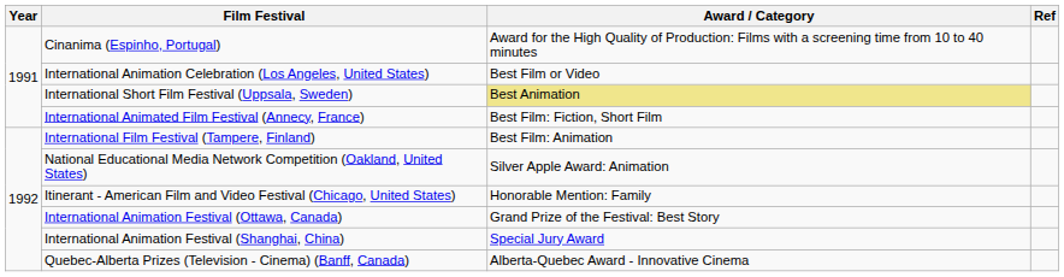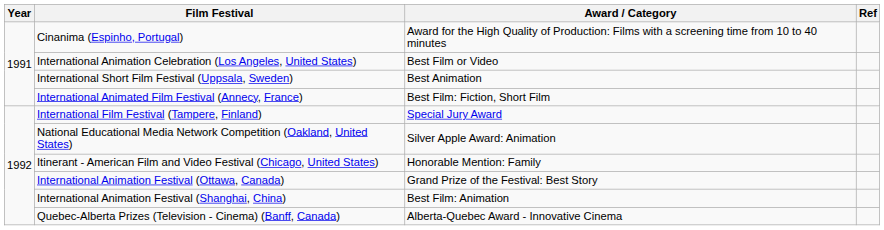International Short Film Festival (Uppsala, Sweden) | Award / Category: khaki background -> no background
International Film Festival (Tampere, Finland) | Award / Category: Best Film: Animation -> Special Jury Award
International Animation Festival (Shanghai, China) | Award / Category: Special Jury Award -> Best Film: Animation
